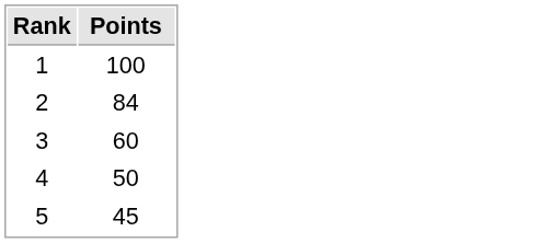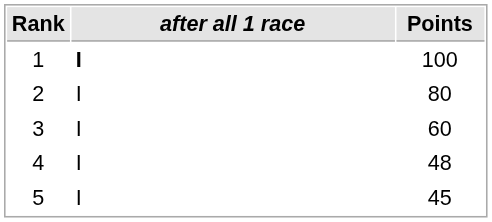+ column: after all 1 race | I | I | I | I | I
2 | Points: 84 -> 80
4 | Points: 50 -> 48
